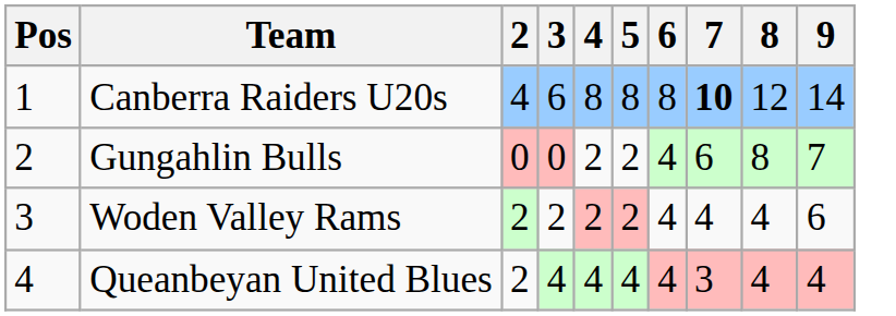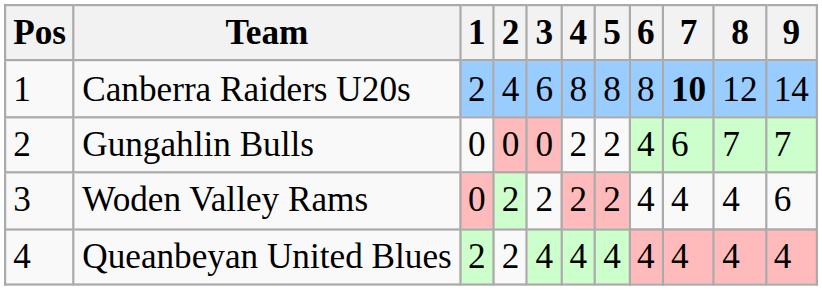+ column: 1 | 2 | 0 | 0 | 2
Gungahlin Bulls | 8: 8 -> 7
Queanbeyan United Blues | 7: 3 -> 4
